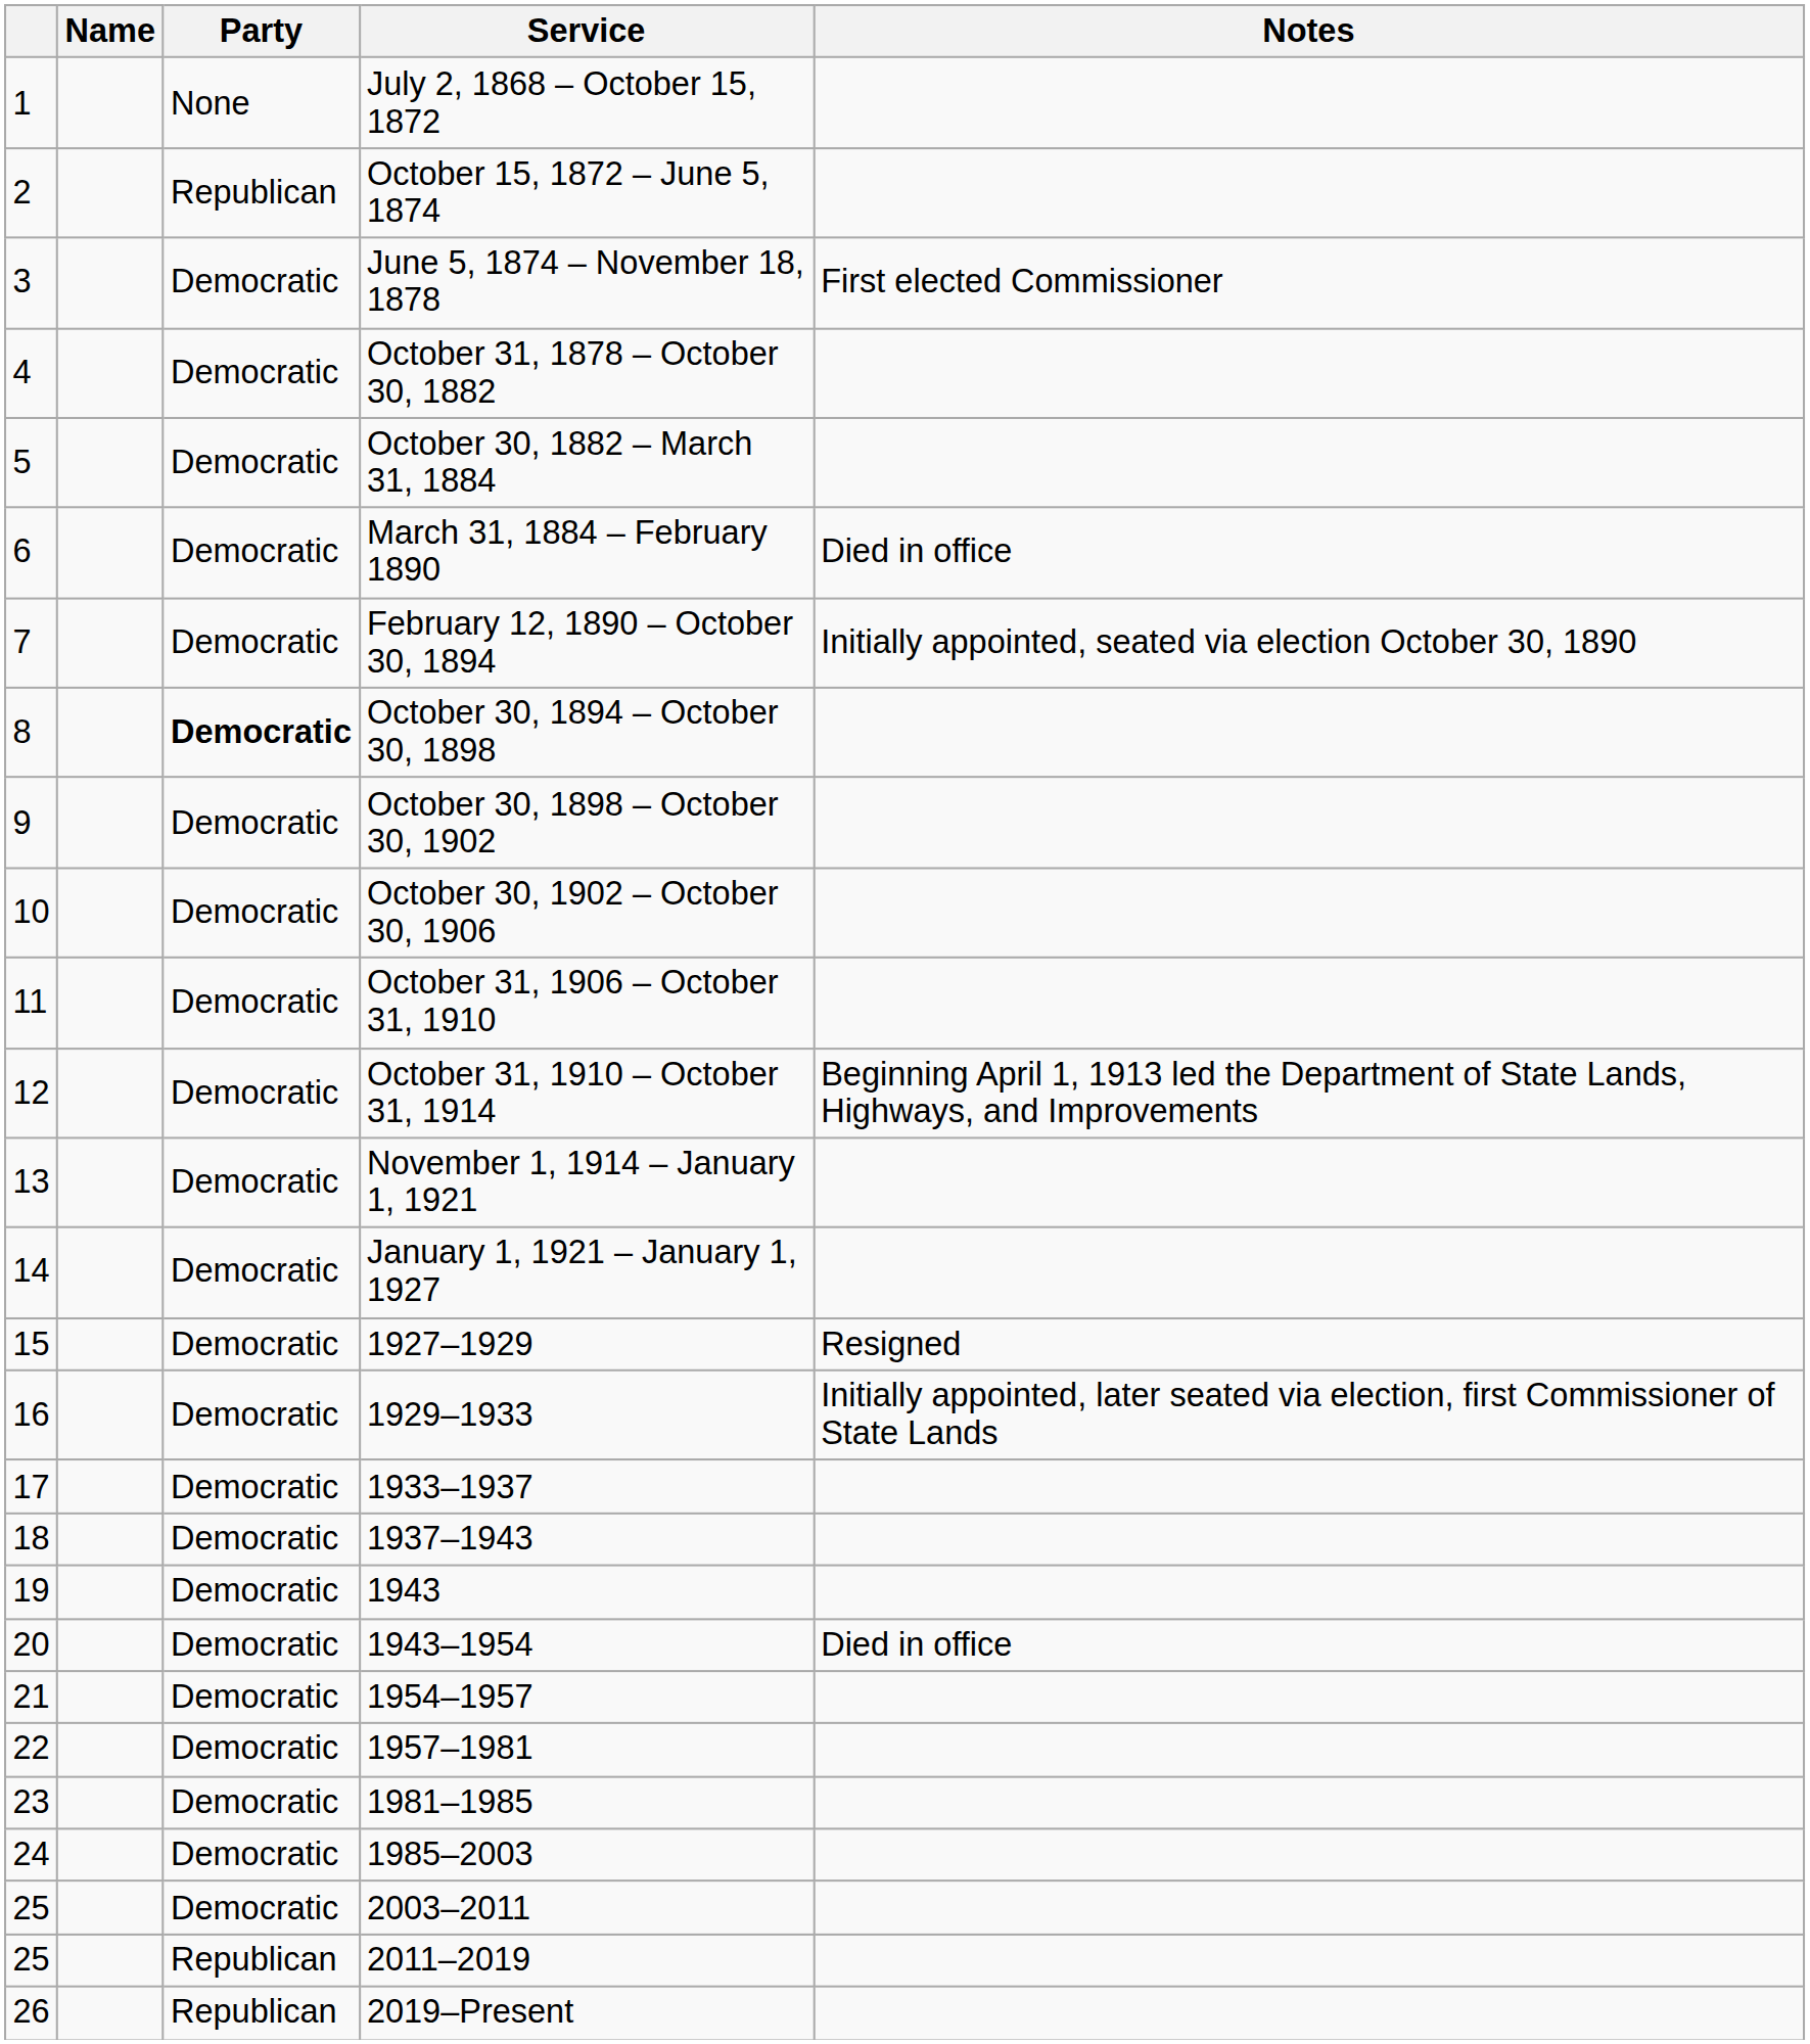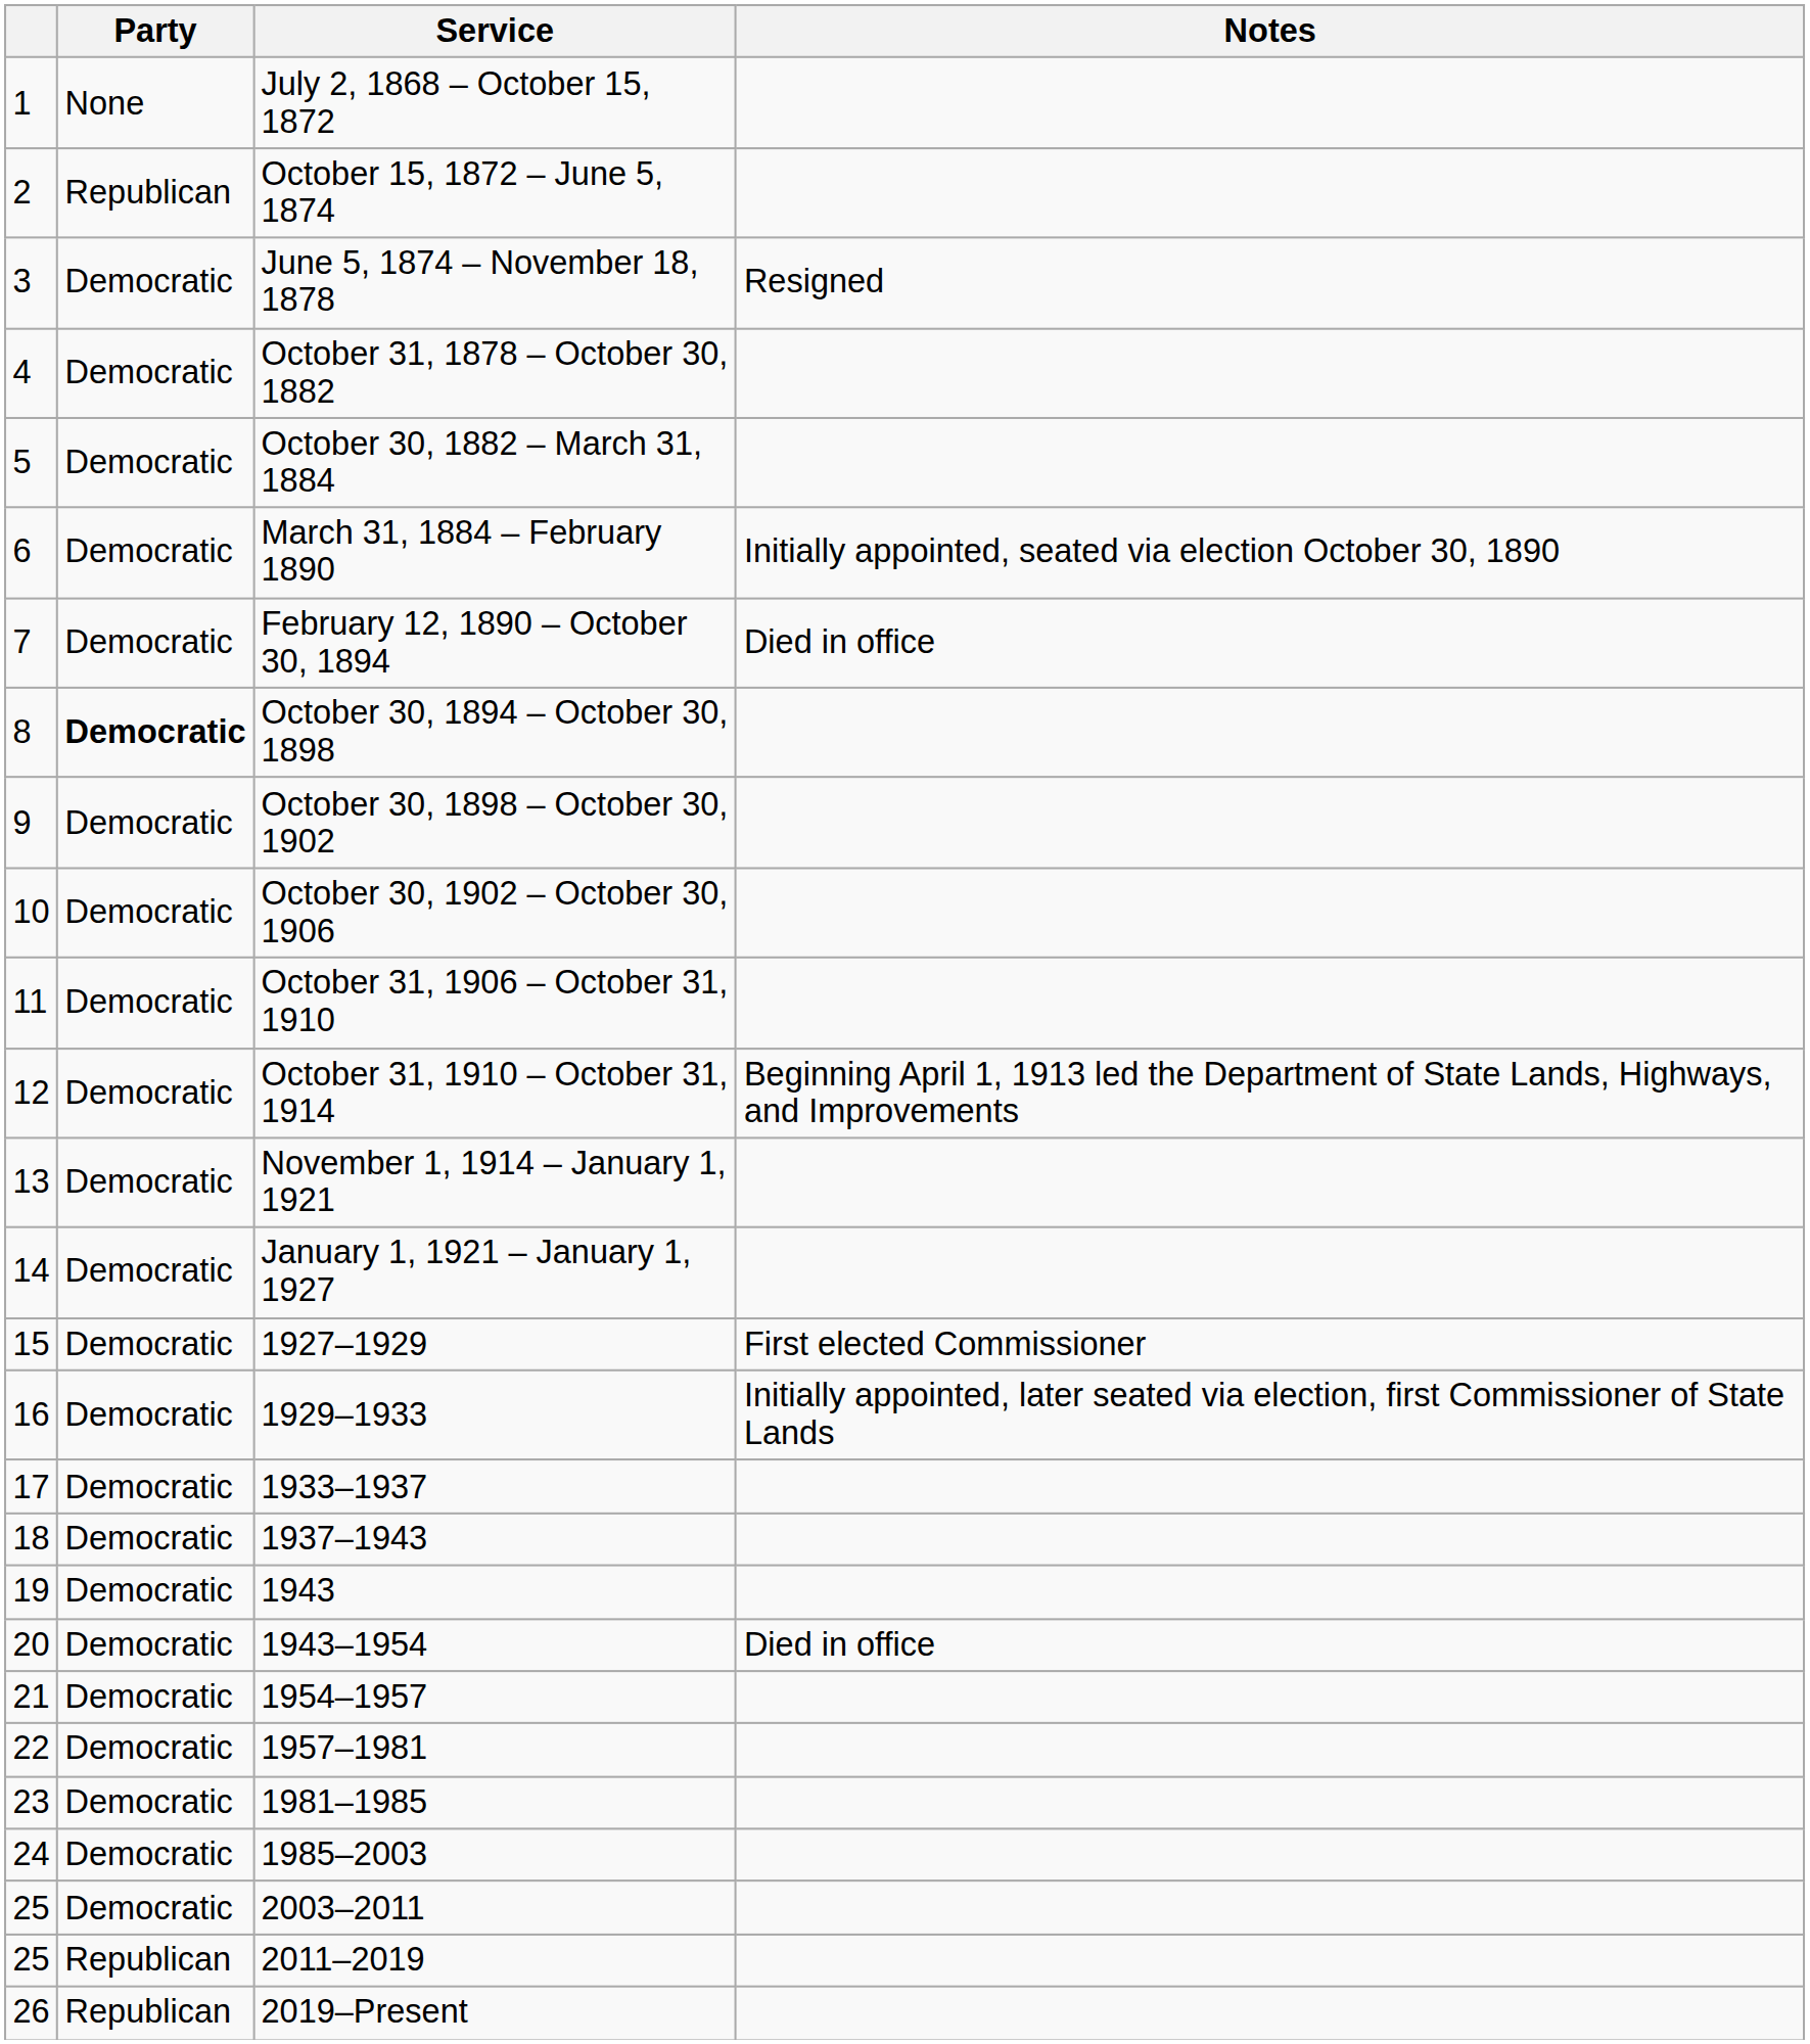- column: Name
June 5, 1874 – November 18, 1878 | Notes: First elected Commissioner -> Resigned
March 31, 1884 – February 1890 | Notes: Died in office -> Initially appointed, seated via election October 30, 1890
February 12, 1890 – October 30, 1894 | Notes: Initially appointed, seated via election October 30, 1890 -> Died in office
1927–1929 | Notes: Resigned -> First elected Commissioner
